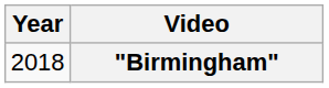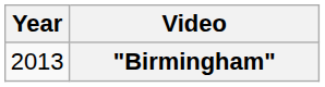"Birmingham" | Year: 2018 -> 2013
